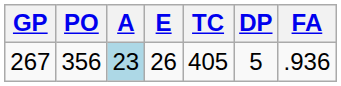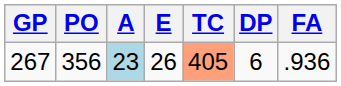267 | TC: no background -> lightsalmon background
267 | DP: 5 -> 6
